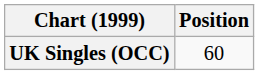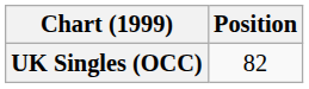UK Singles (OCC) | Position: 60 -> 82
